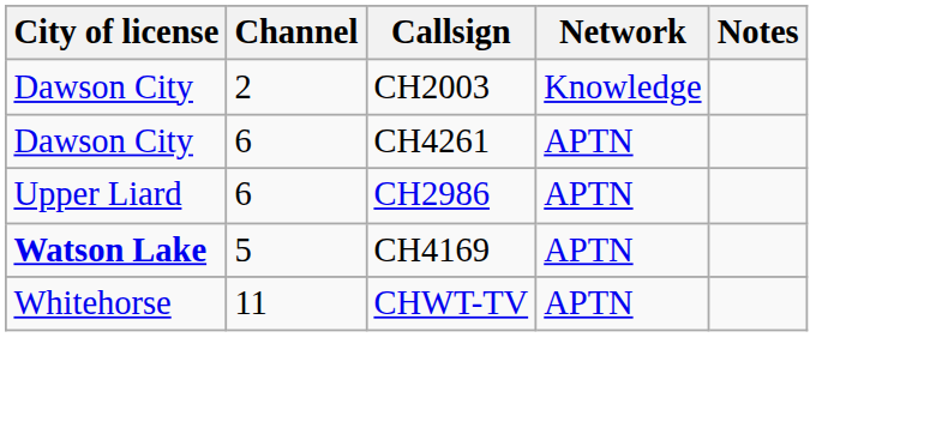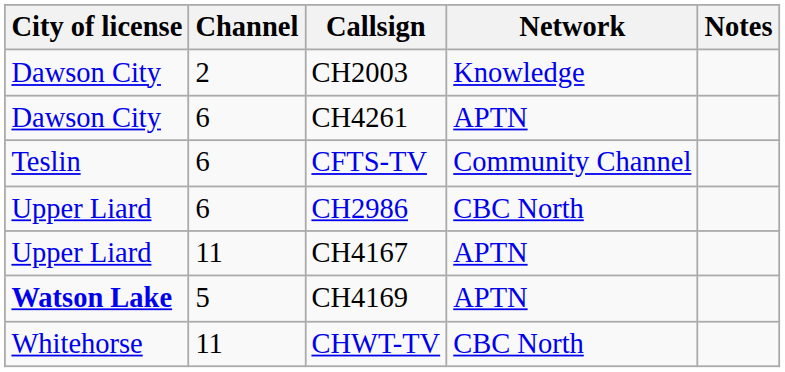+ row: Teslin | 6 | CFTS-TV | Community Channel
CH2986 | Network: APTN -> CBC North
+ row: Upper Liard | 11 | CH4167 | APTN
CHWT-TV | Network: APTN -> CBC North
